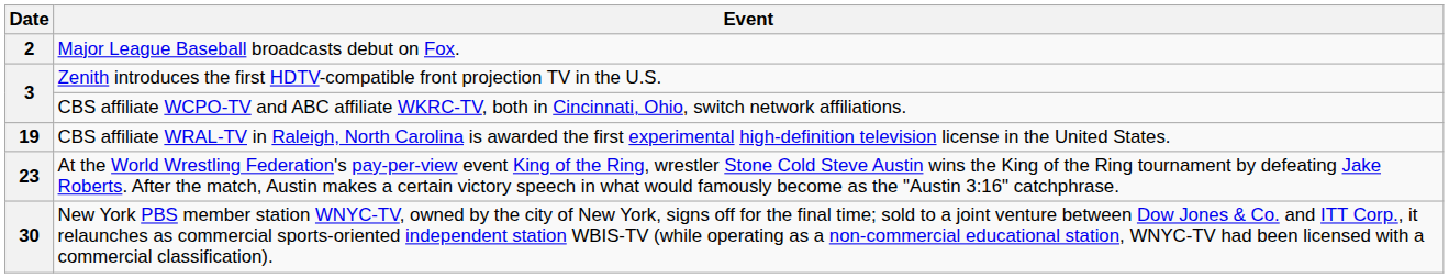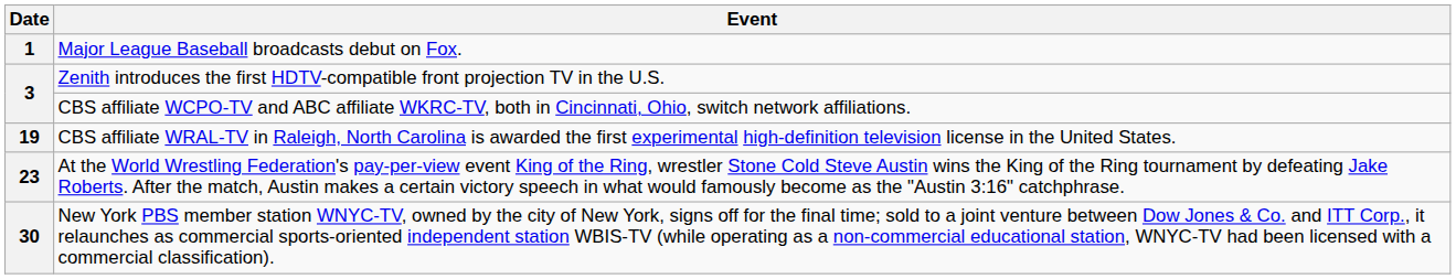Major League Baseball broadcasts debut on Fox. | Date: 2 -> 1
